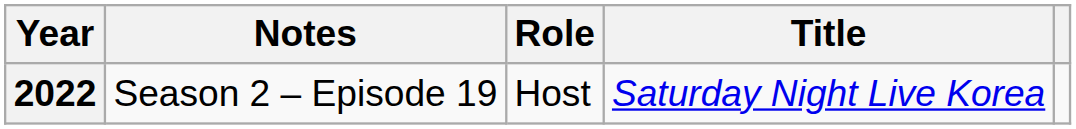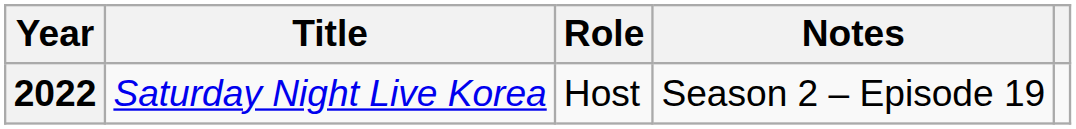columns swapped: Title <-> Notes
